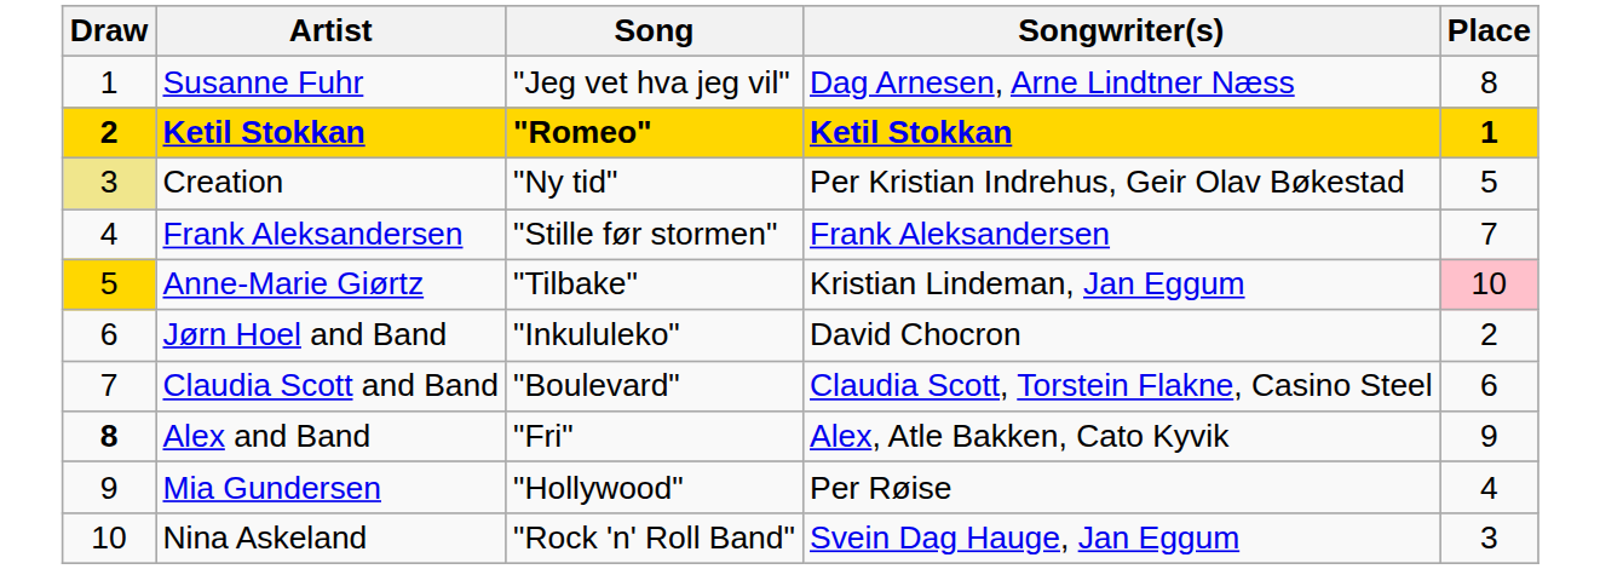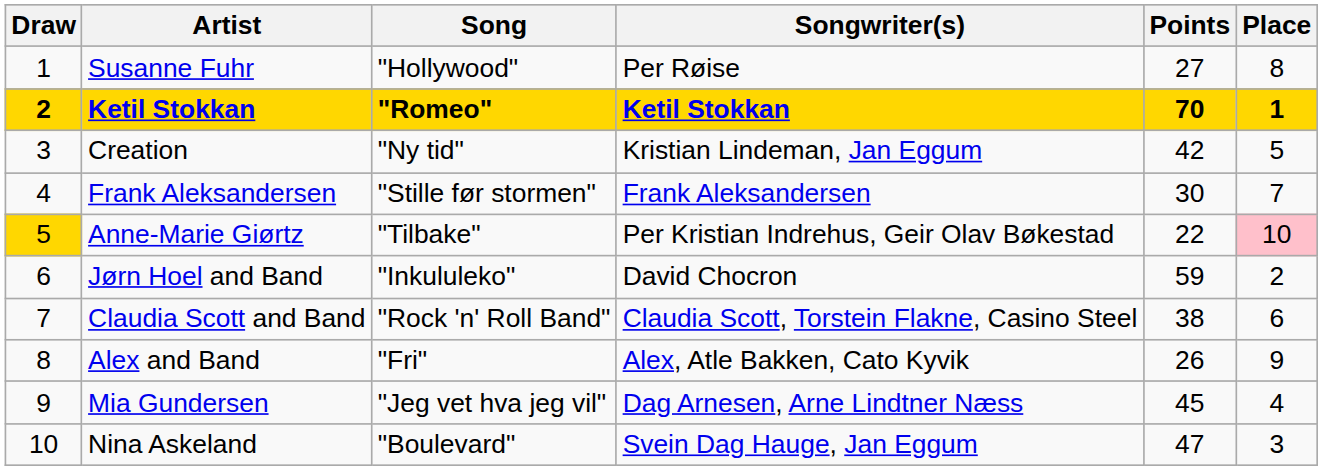+ column: Points | 27 | 70 | 42 | 30 | 22 | 59 | 38 | 26 | 45 | 47
Susanne Fuhr | Song: "Jeg vet hva jeg vil" -> "Hollywood"
Susanne Fuhr | Songwriter(s): Dag Arnesen, Arne Lindtner Næss -> Per Røise
Creation | Draw: khaki background -> no background
Creation | Songwriter(s): Per Kristian Indrehus, Geir Olav Bøkestad -> Kristian Lindeman, Jan Eggum
Anne-Marie Giørtz | Songwriter(s): Kristian Lindeman, Jan Eggum -> Per Kristian Indrehus, Geir Olav Bøkestad
Claudia Scott and Band | Song: "Boulevard" -> "Rock 'n' Roll Band"
Alex and Band | Draw: bold -> normal
Mia Gundersen | Song: "Hollywood" -> "Jeg vet hva jeg vil"
Mia Gundersen | Songwriter(s): Per Røise -> Dag Arnesen, Arne Lindtner Næss
Nina Askeland | Song: "Rock 'n' Roll Band" -> "Boulevard"
